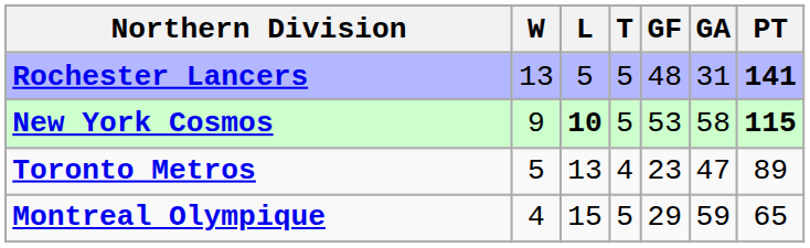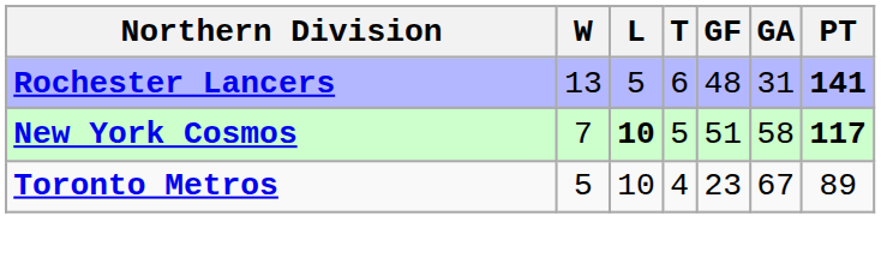Rochester Lancers | T: 5 -> 6
New York Cosmos | W: 9 -> 7
New York Cosmos | GF: 53 -> 51
New York Cosmos | PT: 115 -> 117
Toronto Metros | L: 13 -> 10
Toronto Metros | GA: 47 -> 67
- row: Montreal Olympique | 4 | 15 | 5 | 29 | 59 | 65
